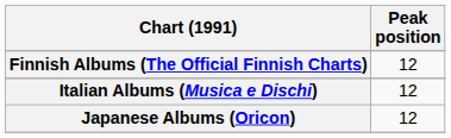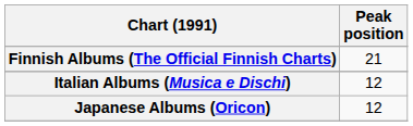Finnish Albums (The Official Finnish Charts) | Peak position: 12 -> 21
